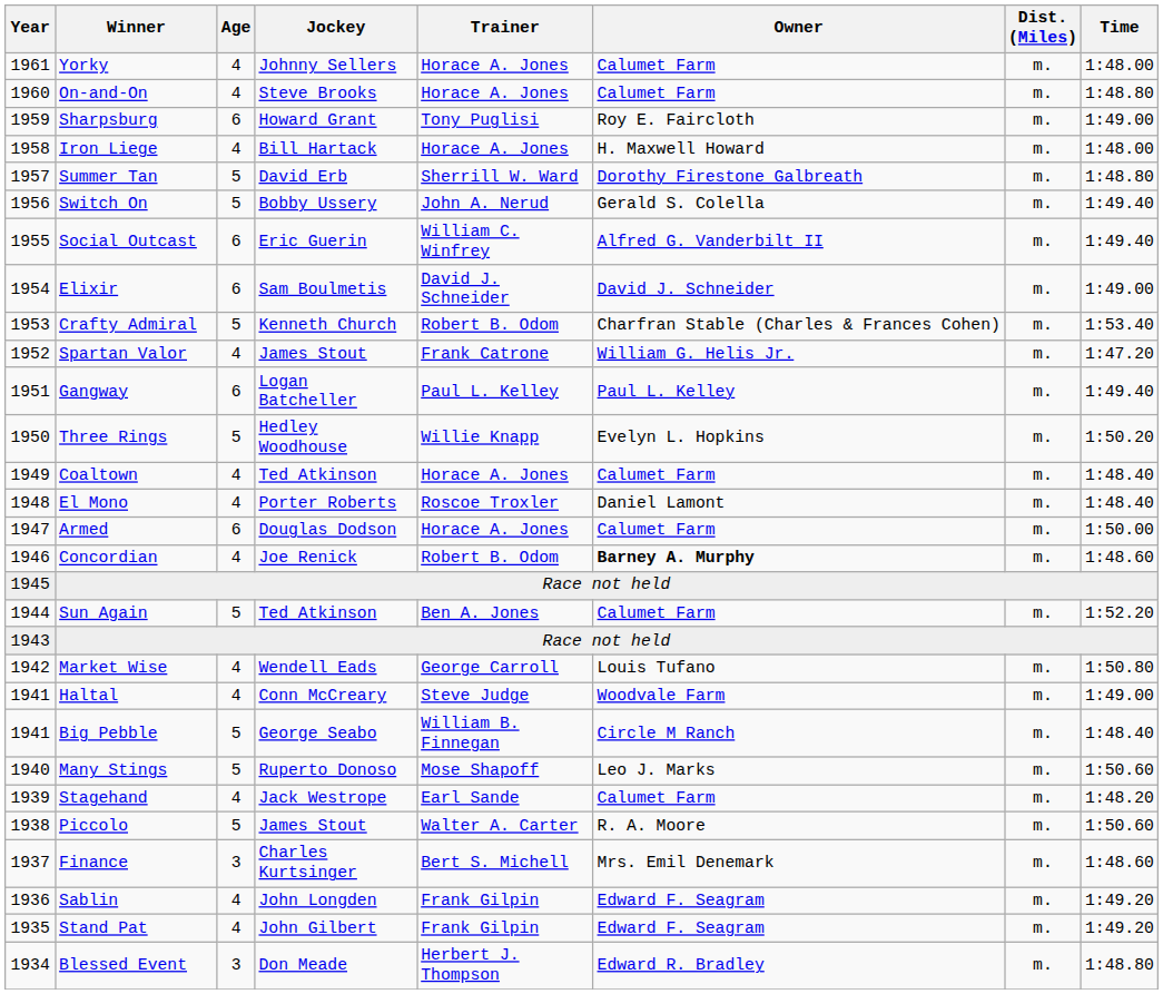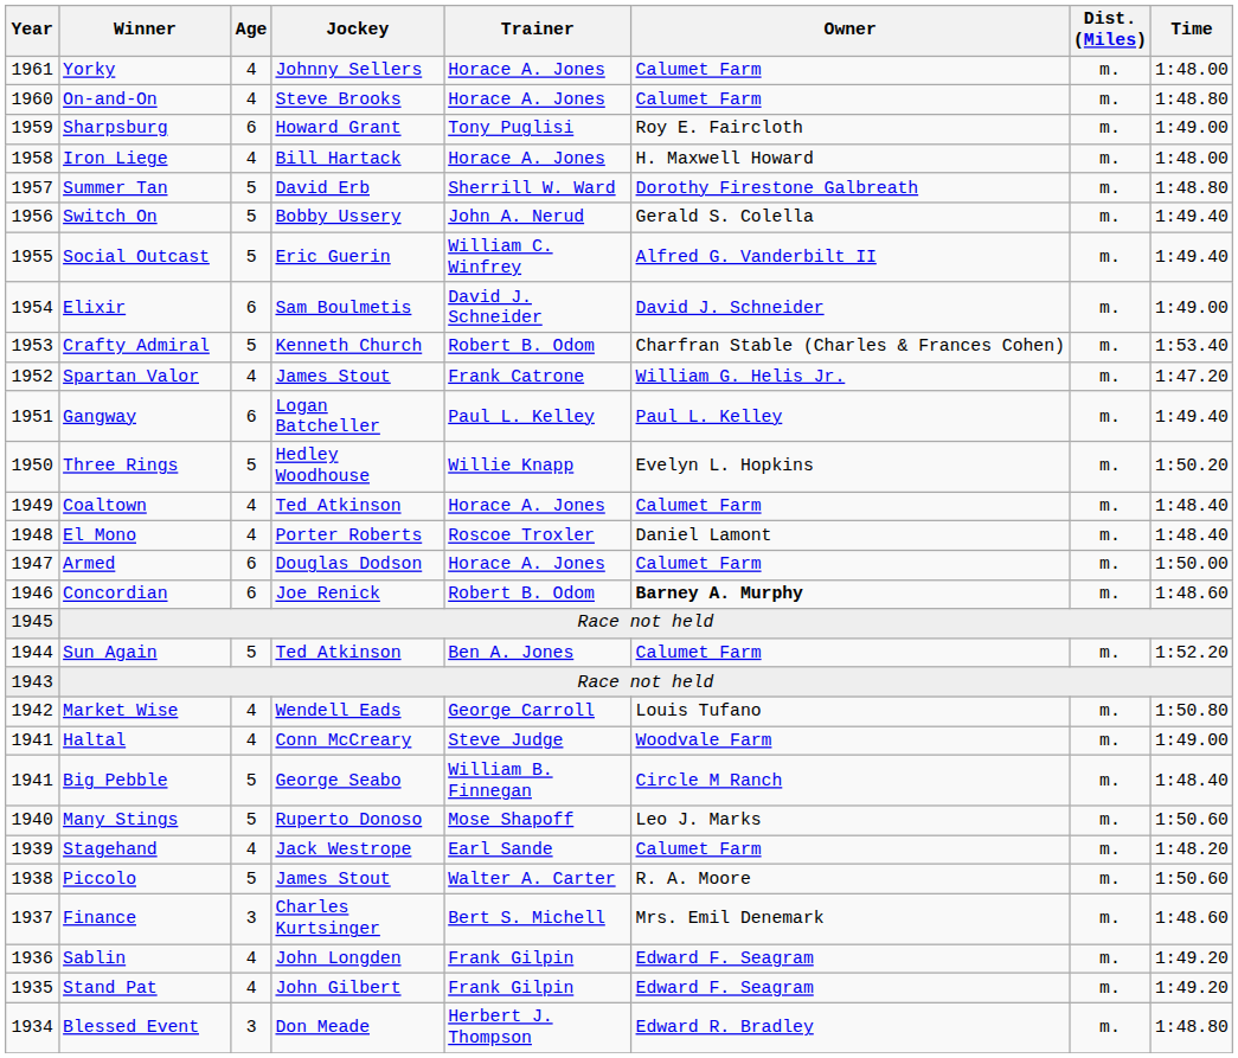Social Outcast | Age: 6 -> 5
Concordian | Age: 4 -> 6
